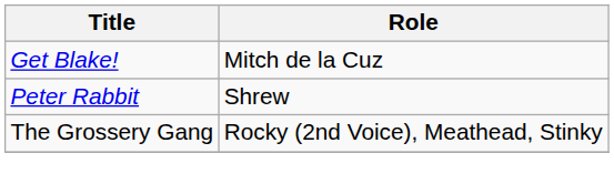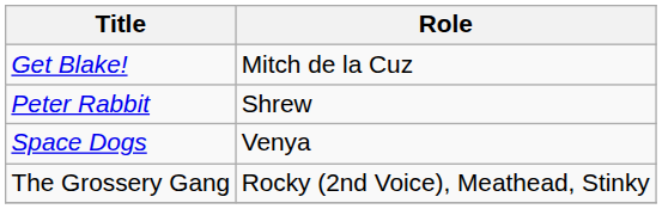+ row: Space Dogs | Venya
